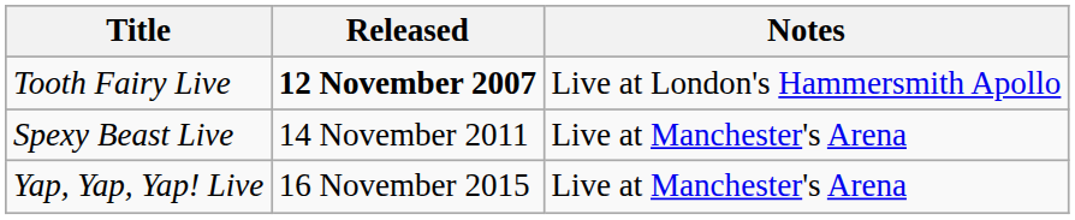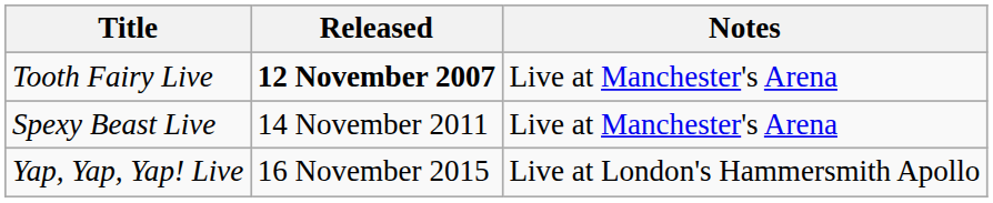Tooth Fairy Live | Notes: Live at London's Hammersmith Apollo -> Live at Manchester's Arena
Yap, Yap, Yap! Live | Notes: Live at Manchester's Arena -> Live at London's Hammersmith Apollo
